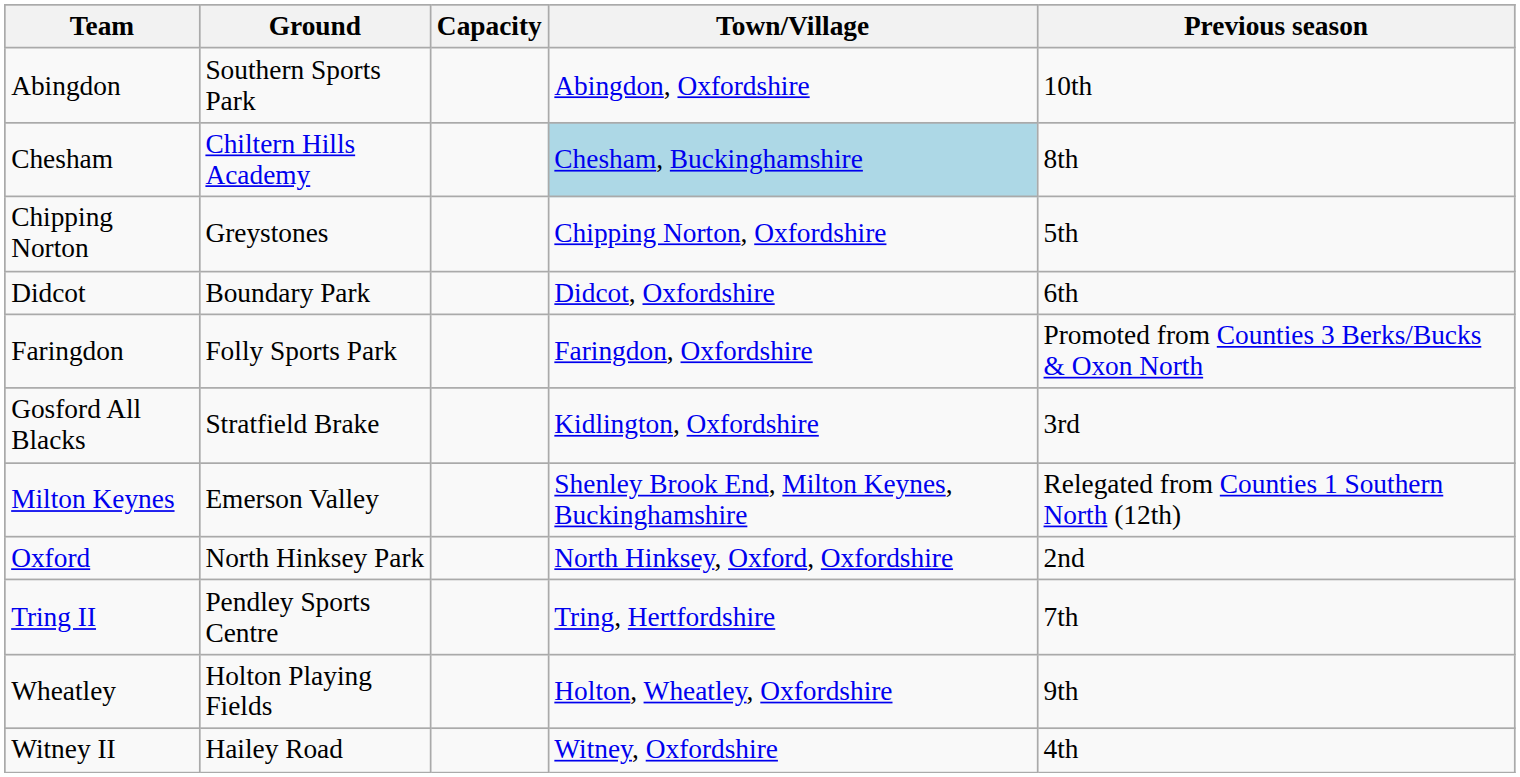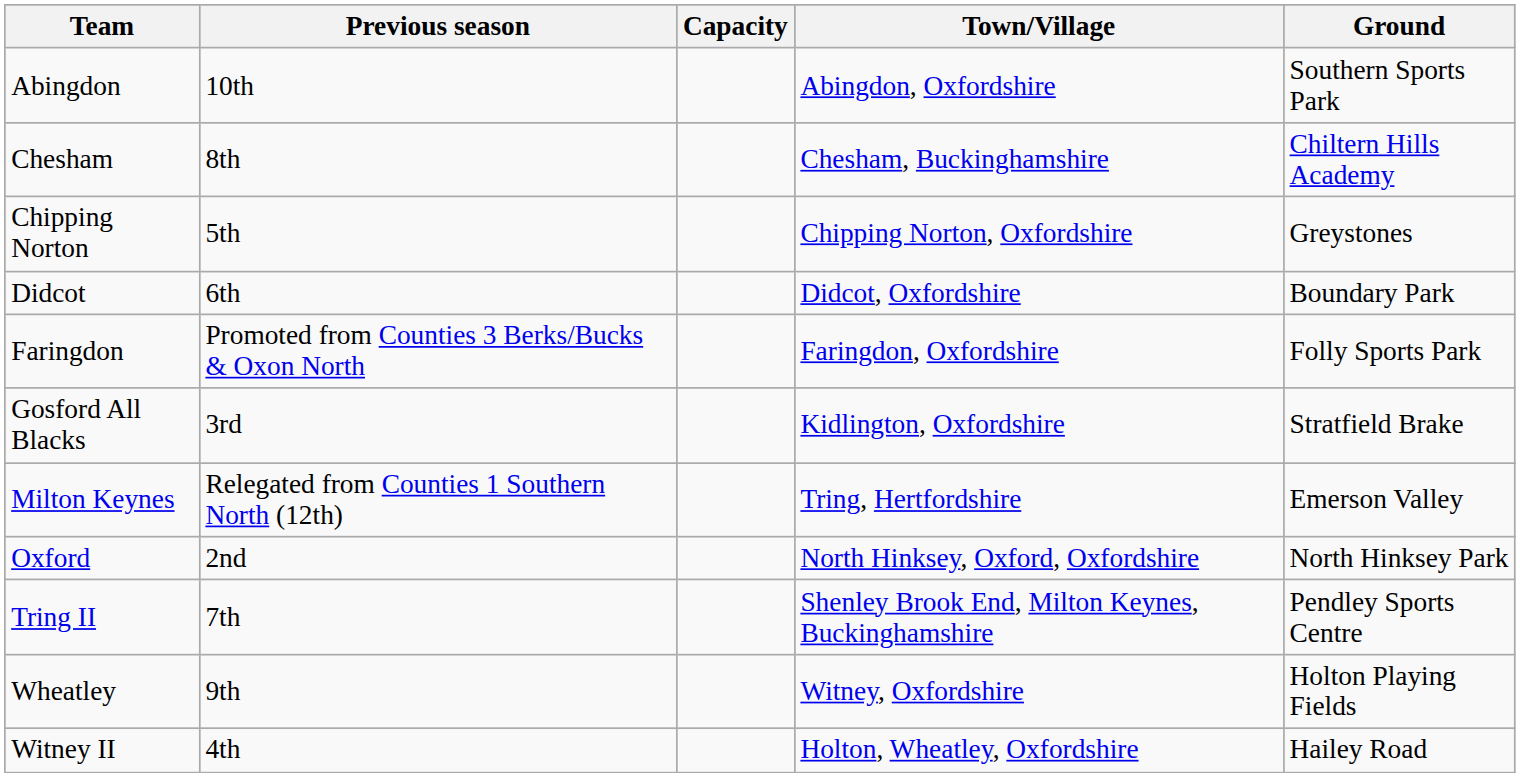columns swapped: Ground <-> Previous season
Chesham | Town/Village: lightblue background -> no background
Milton Keynes | Town/Village: Shenley Brook End, Milton Keynes, Buckinghamshire -> Tring, Hertfordshire
Tring II | Town/Village: Tring, Hertfordshire -> Shenley Brook End, Milton Keynes, Buckinghamshire
Wheatley | Town/Village: Holton, Wheatley, Oxfordshire -> Witney, Oxfordshire
Witney II | Town/Village: Witney, Oxfordshire -> Holton, Wheatley, Oxfordshire
